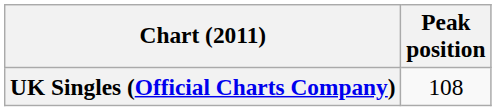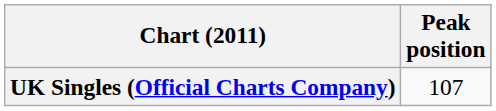UK Singles (Official Charts Company) | Peak position: 108 -> 107
